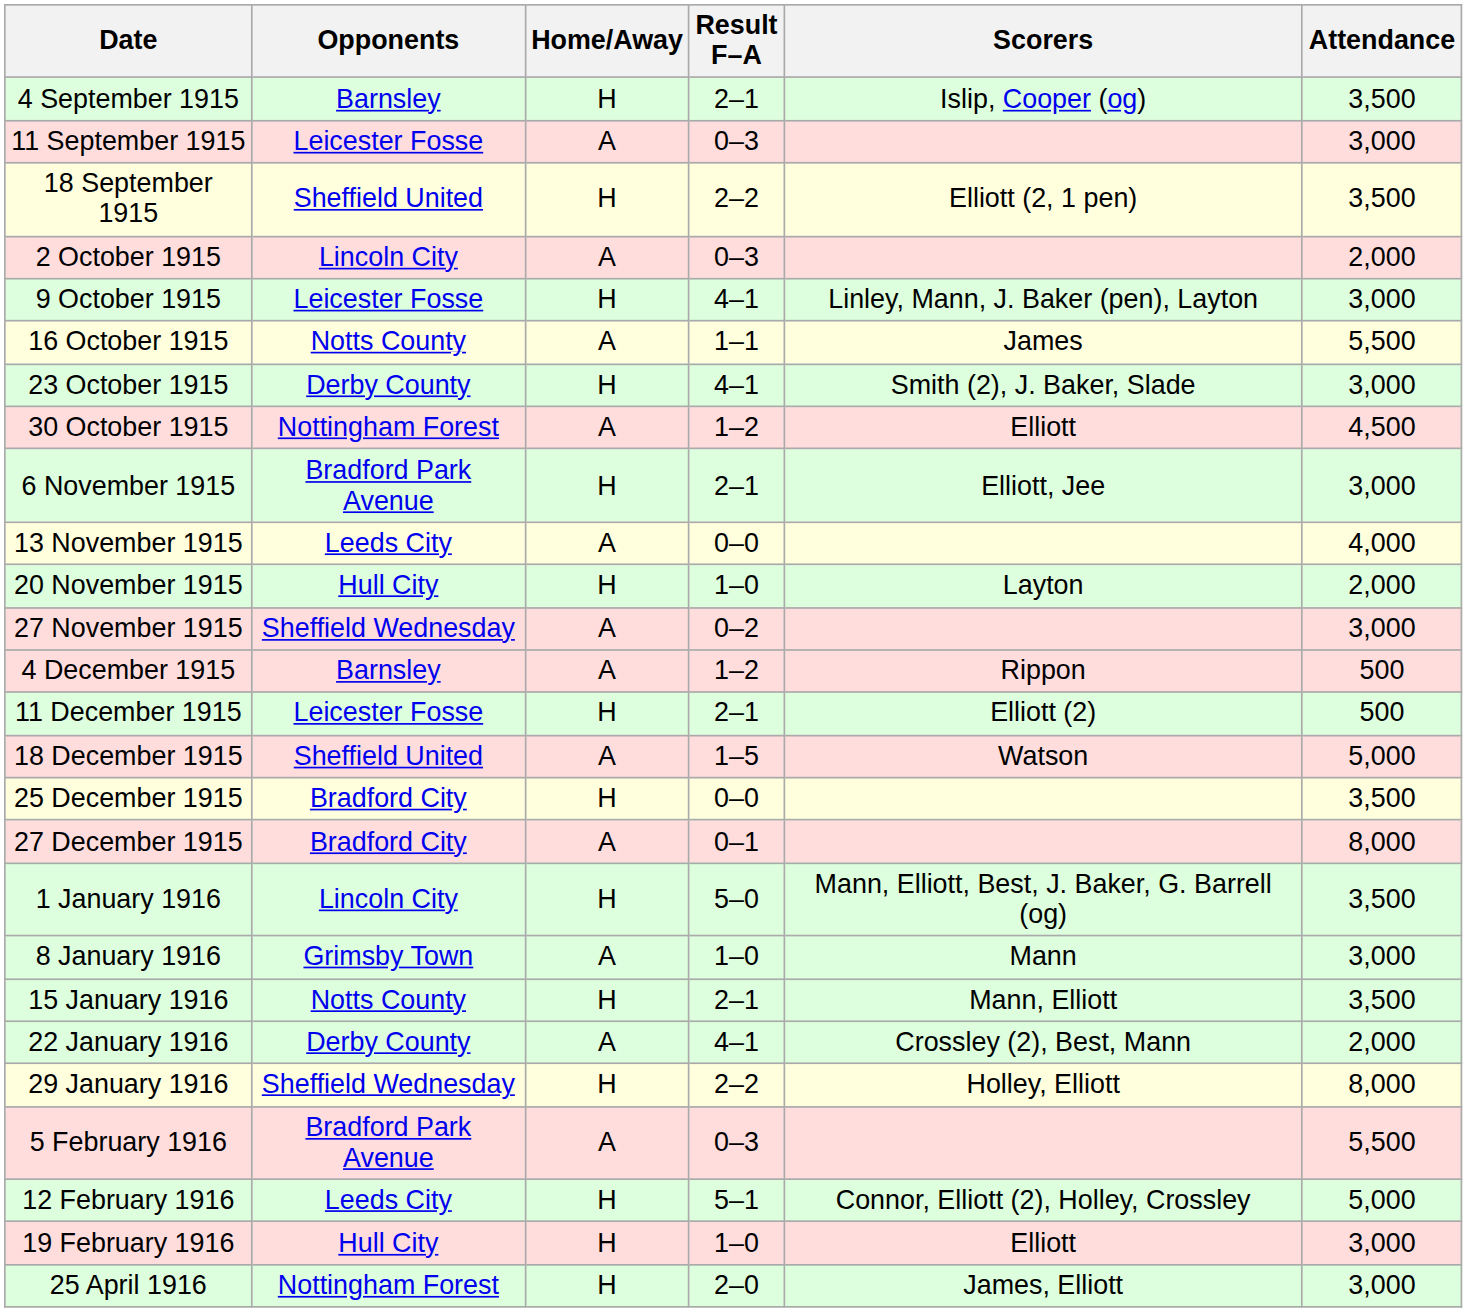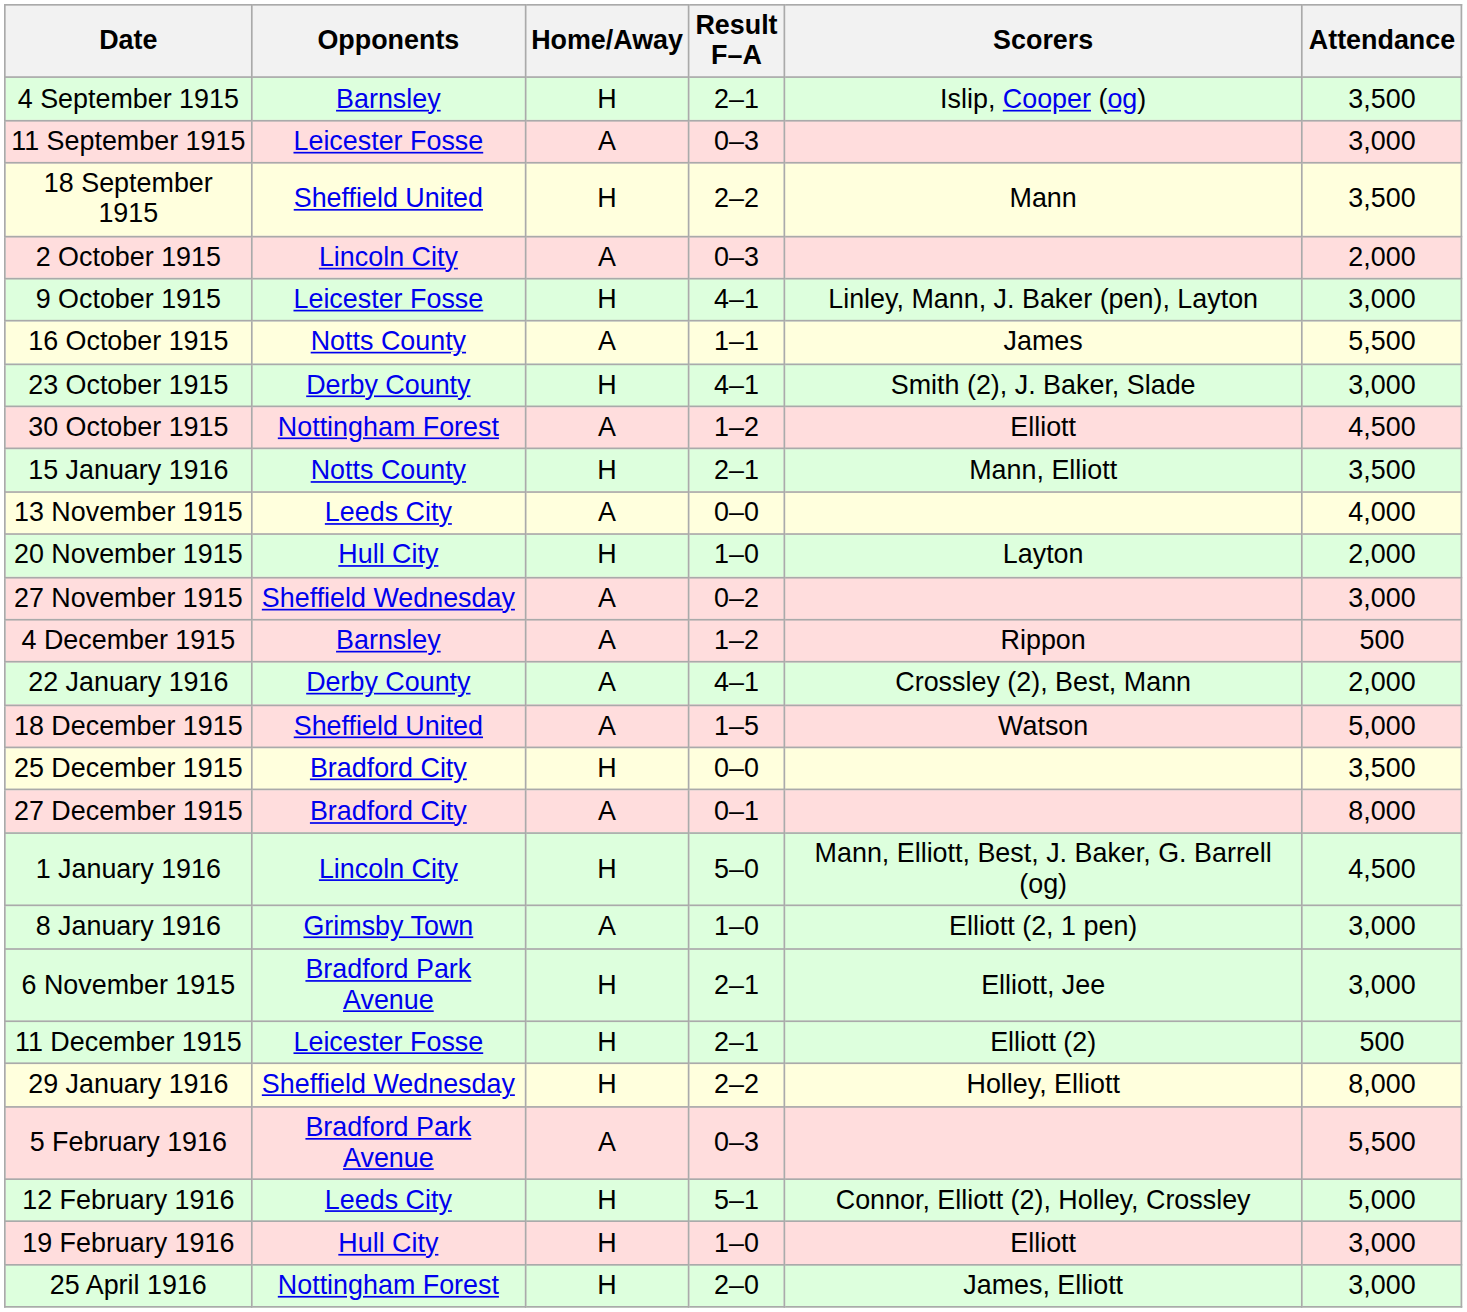18 September 1915 | Scorers: Elliott (2, 1 pen) -> Mann
rows swapped: 6 November 1915 <-> 15 January 1916
rows swapped: 11 December 1915 <-> 22 January 1916
1 January 1916 | Attendance: 3,500 -> 4,500
8 January 1916 | Scorers: Mann -> Elliott (2, 1 pen)
